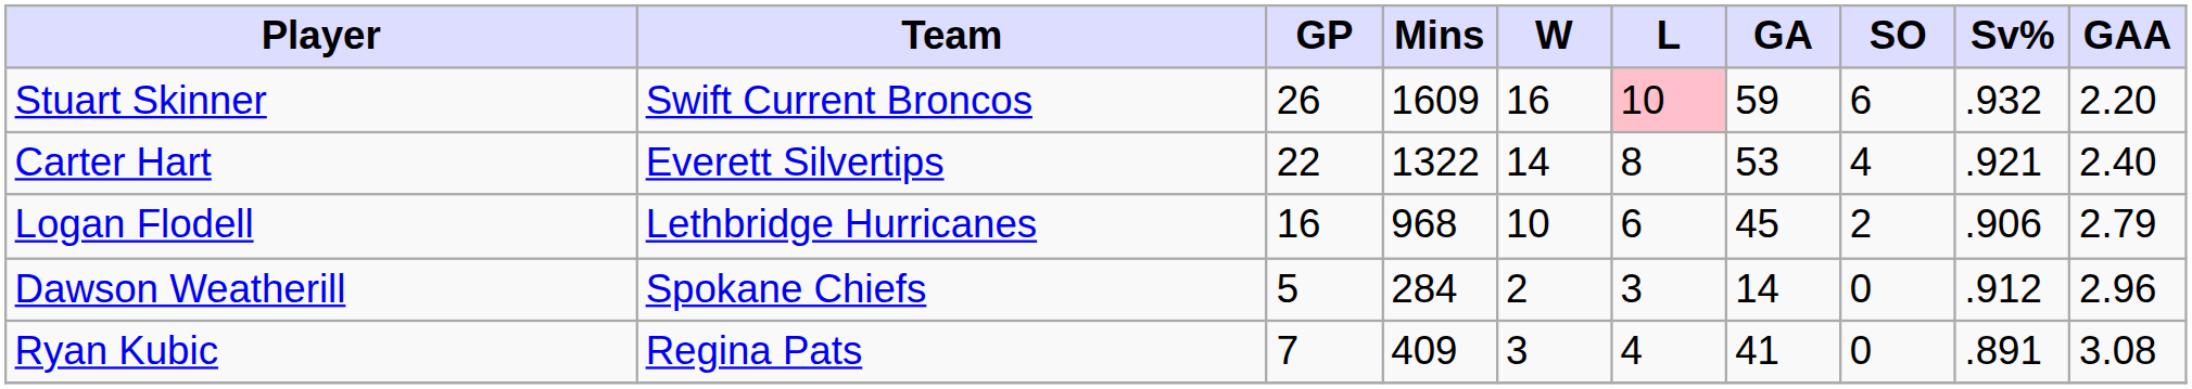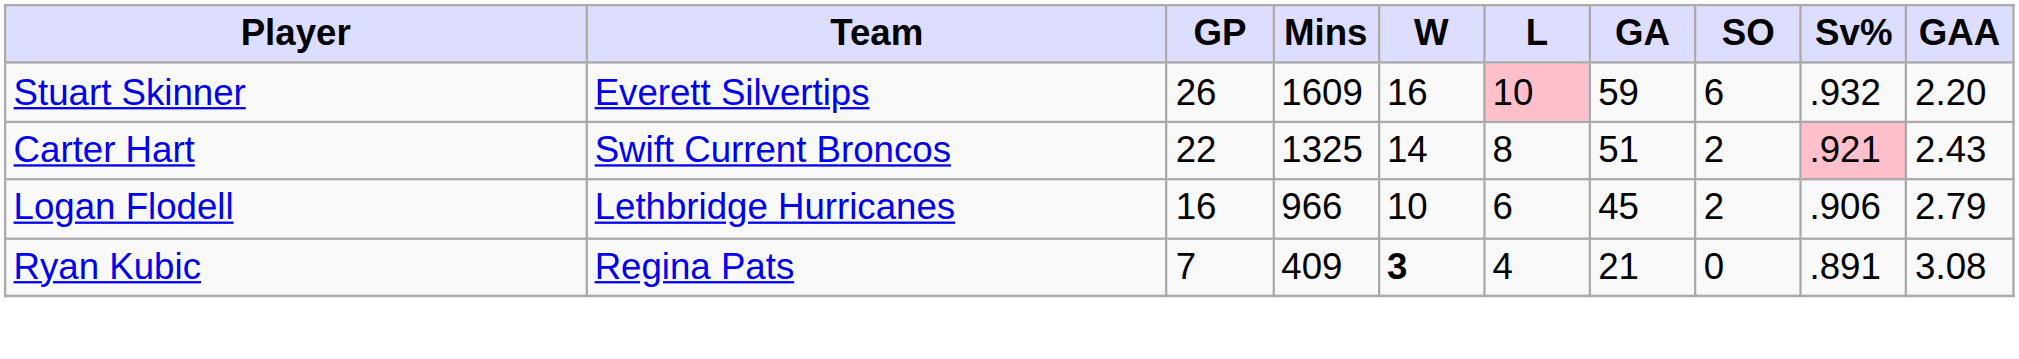Stuart Skinner | Team: Swift Current Broncos -> Everett Silvertips
Carter Hart | Team: Everett Silvertips -> Swift Current Broncos
Carter Hart | Mins: 1322 -> 1325
Carter Hart | GA: 53 -> 51
Carter Hart | SO: 4 -> 2
Carter Hart | Sv%: no background -> pink background
Carter Hart | GAA: 2.40 -> 2.43
Logan Flodell | Mins: 968 -> 966
- row: Dawson Weatherill | Spokane Chiefs | 5 | 284 | 2 | 3 | 14 | 0 | .912 | 2.96
Ryan Kubic | W: normal -> bold
Ryan Kubic | GA: 41 -> 21
